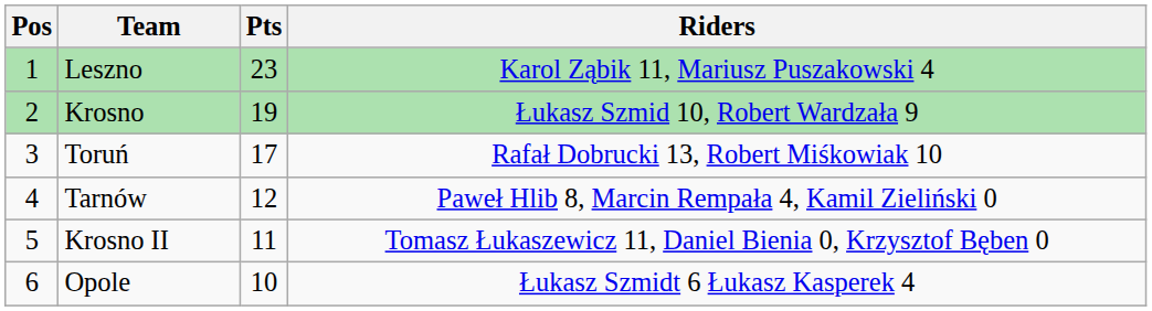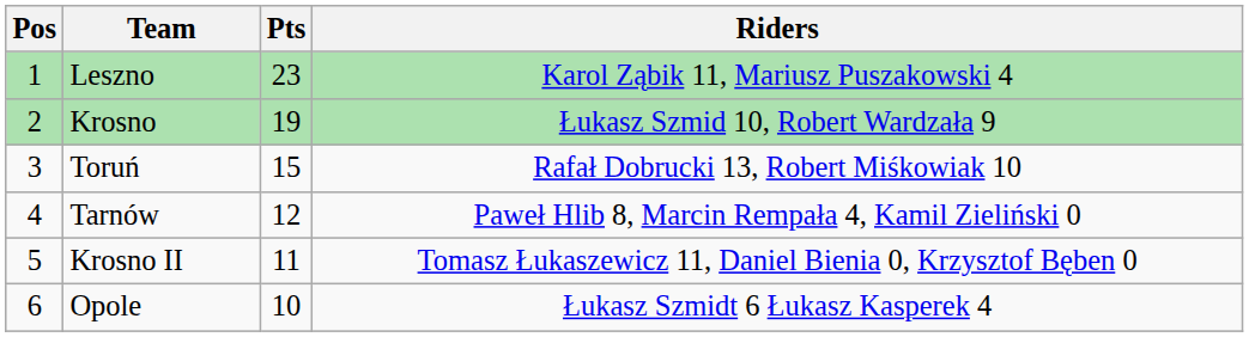Toruń | Pts: 17 -> 15
